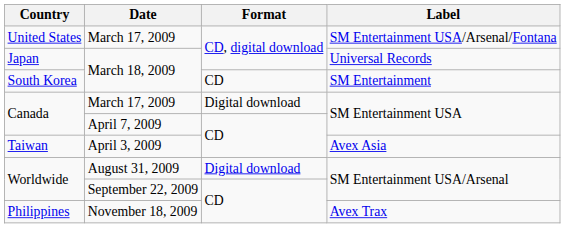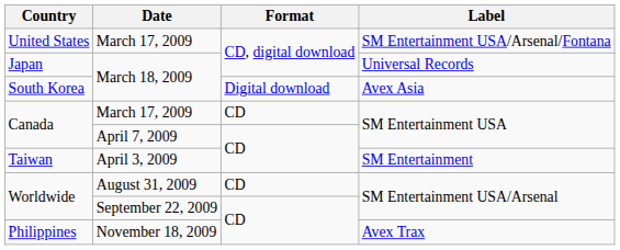South Korea | Format: CD -> Digital download
South Korea | Label: SM Entertainment -> Avex Asia
Canada / March 17, 2009 | Format: Digital download -> CD
Taiwan | Label: Avex Asia -> SM Entertainment
Worldwide / August 31, 2009 | Format: Digital download -> CD
